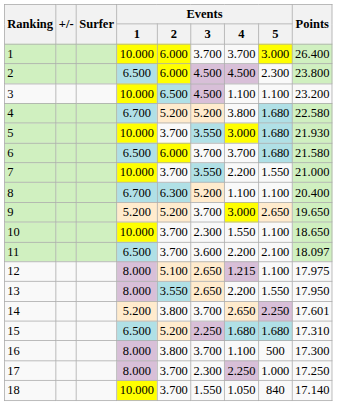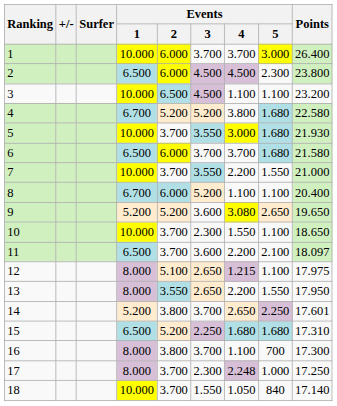8 | Events / 2: 6.300 -> 6.000
9 | Events / 3: 3.700 -> 3.600
9 | Events / 4: 3.000 -> 3.080
16 | Events / 5: 500 -> 700
17 | Events / 4: 2.250 -> 2.248
